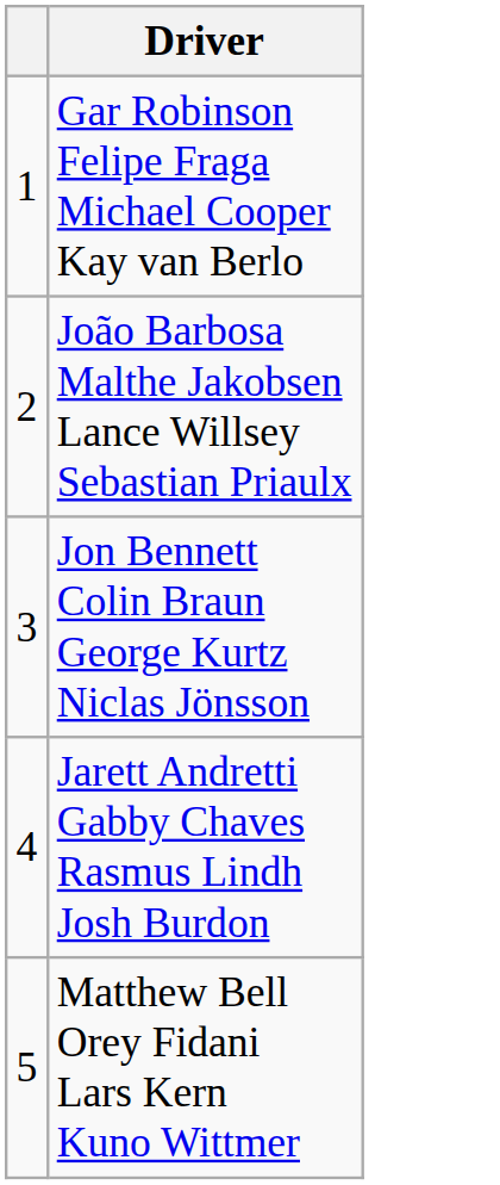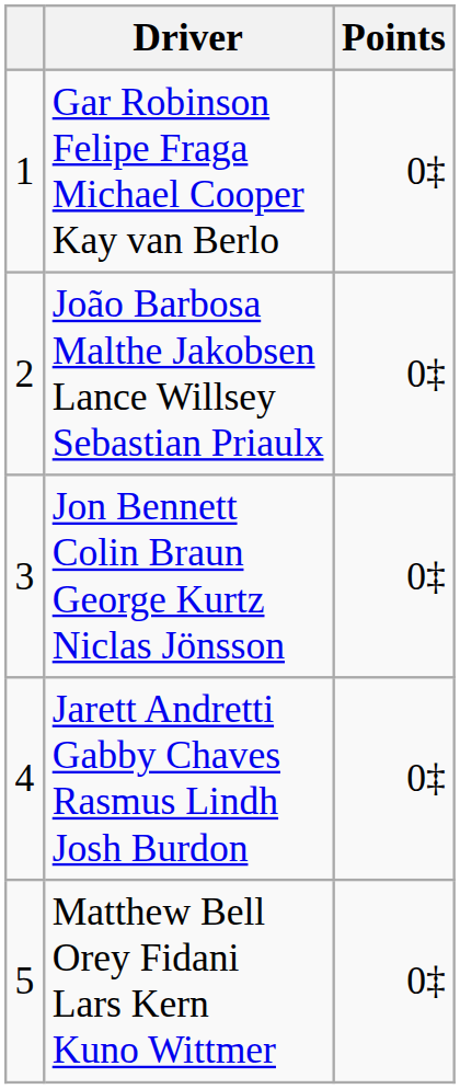+ column: Points | 0‡ | 0‡ | 0‡ | 0‡ | 0‡
